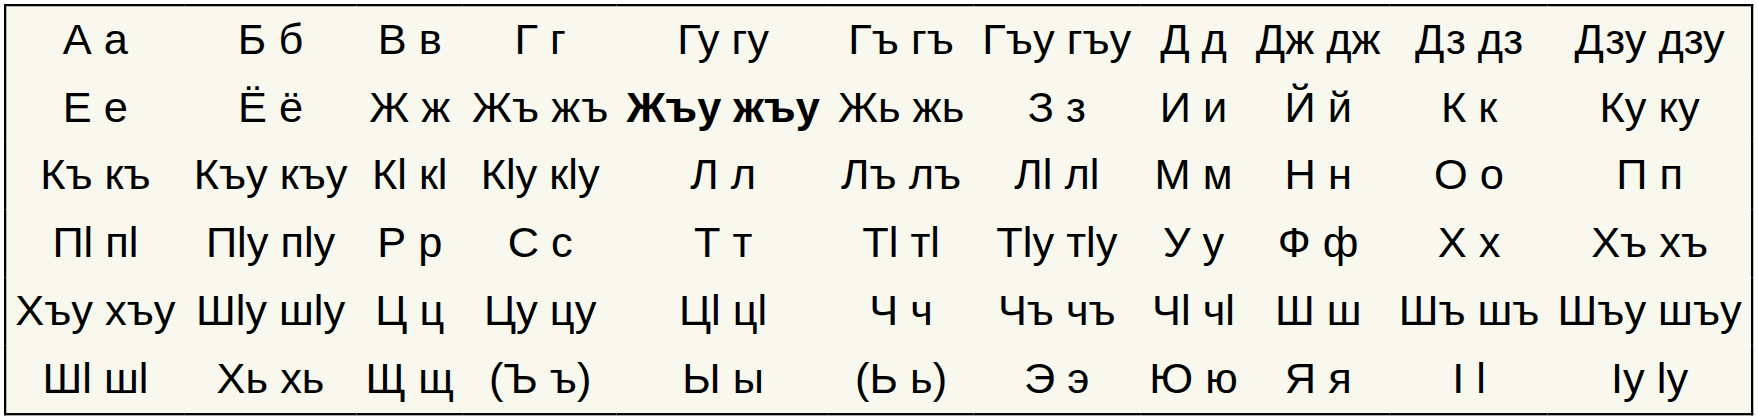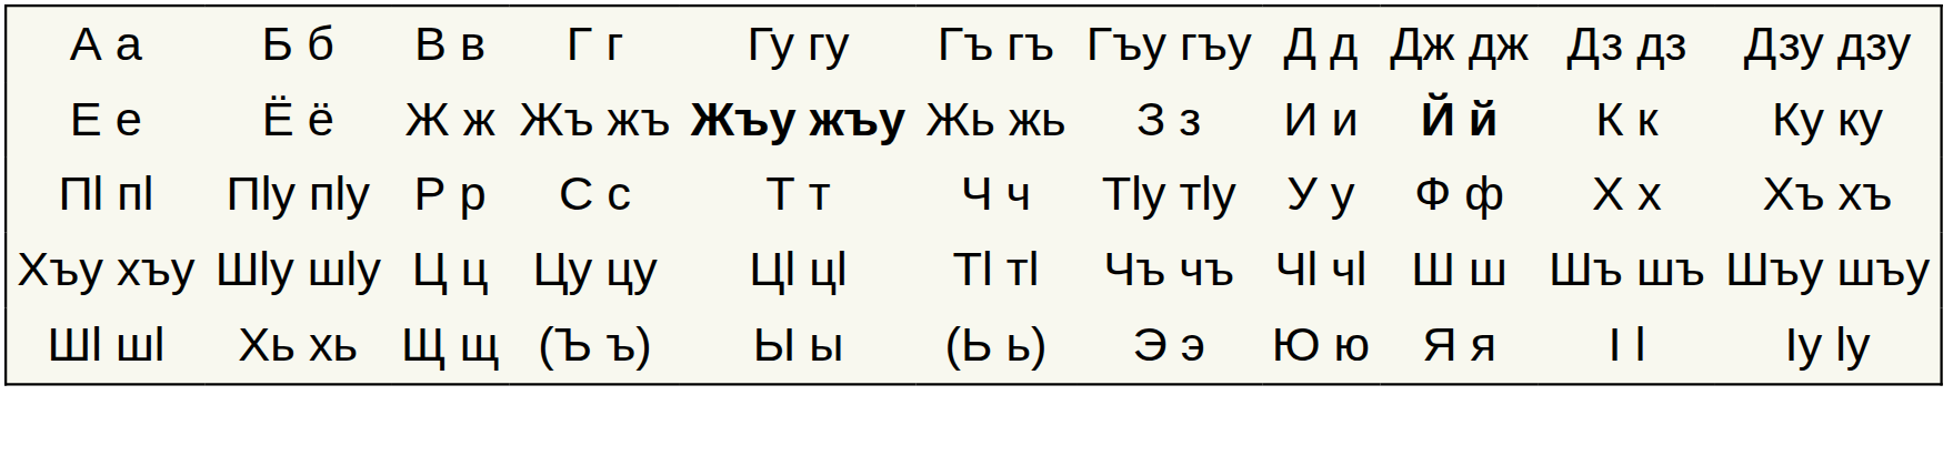Е е | column 9: normal -> bold
- row: Къ къ | Къу къу | Кӏ кӏ | Кӏу кӏу | Л л | Лъ лъ | Лӏ лӏ | М м | Н н | О о | П п
Пӏ пӏ | column 6: Тӏ тӏ -> Ч ч
Хъу хъу | column 6: Ч ч -> Тӏ тӏ
